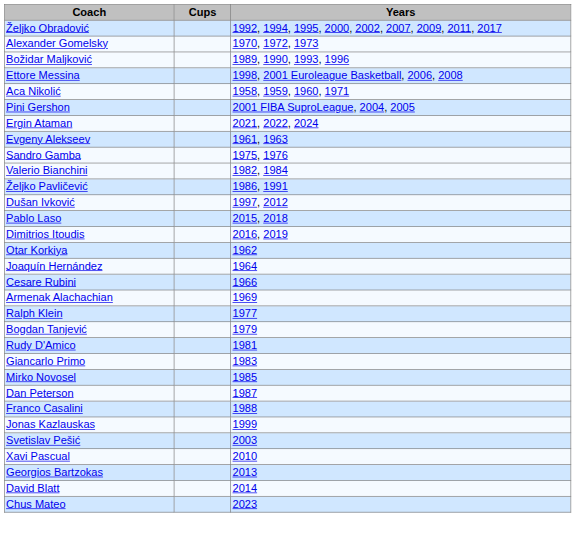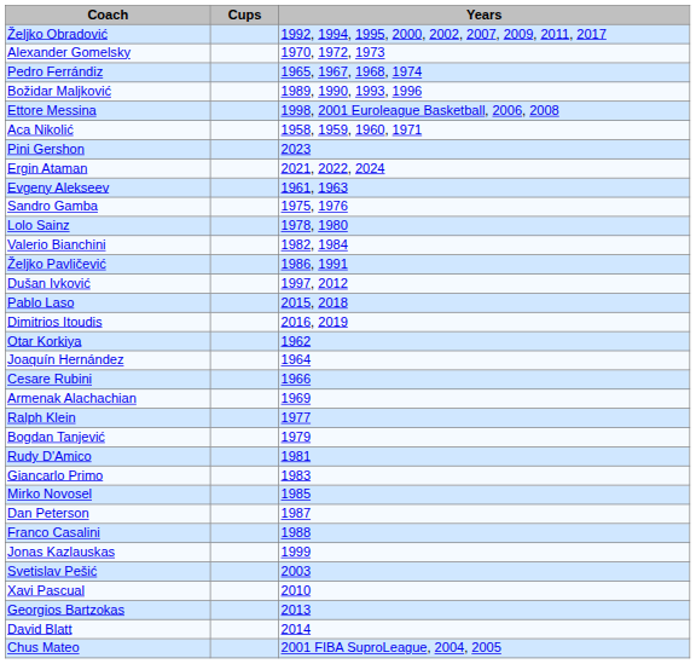+ row: Pedro Ferrándiz | 1965, 1967, 1968, 1974
Pini Gershon | Years: 2001 FIBA SuproLeague, 2004, 2005 -> 2023
+ row: Lolo Sainz | 1978, 1980
Chus Mateo | Years: 2023 -> 2001 FIBA SuproLeague, 2004, 2005
